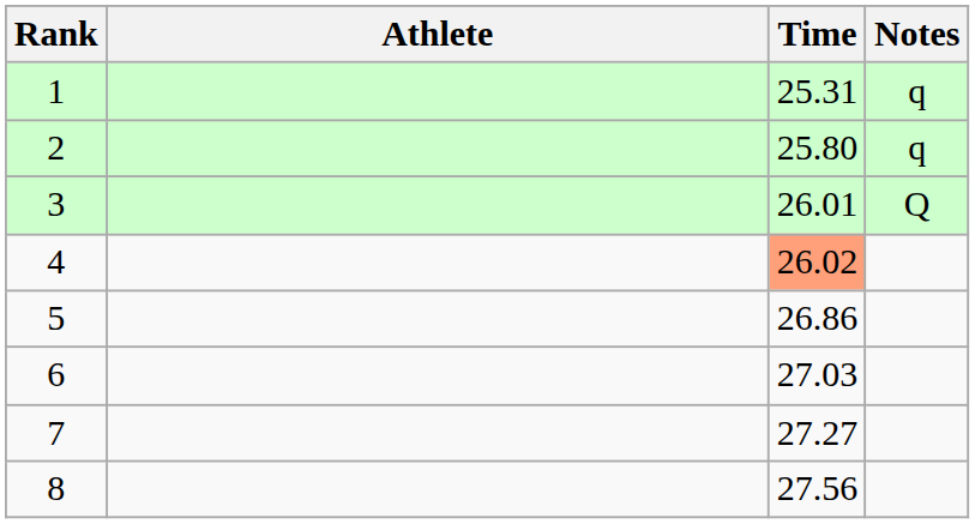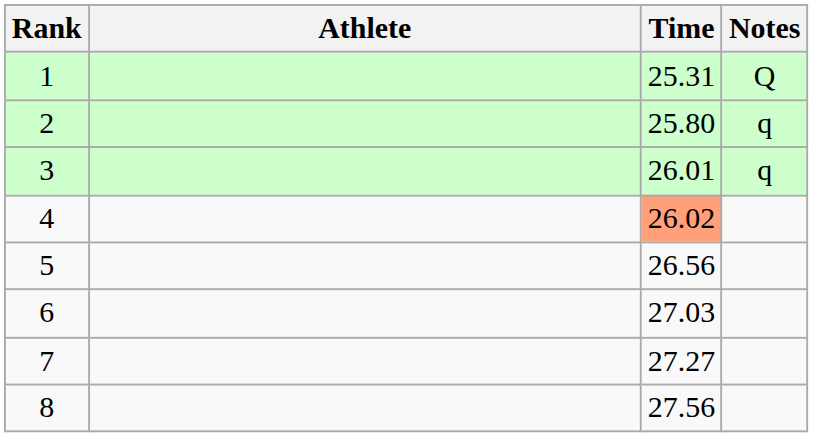1 | Notes: q -> Q
3 | Notes: Q -> q
5 | Time: 26.86 -> 26.56
